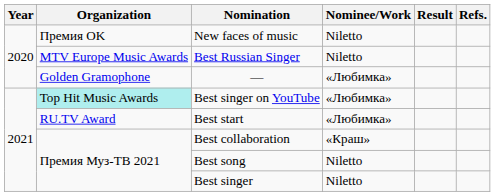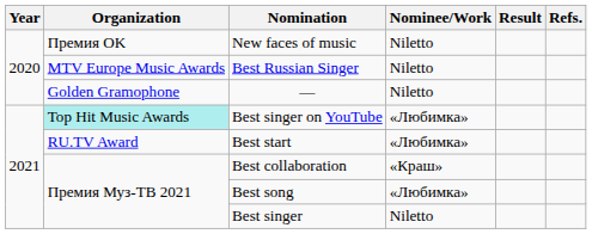— | Nominee/Work: «Любимка» -> Niletto
Best song | Nominee/Work: Niletto -> «Любимка»
